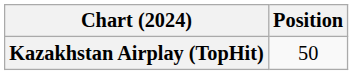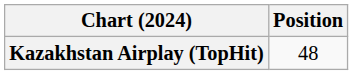Kazakhstan Airplay (TopHit) | Position: 50 -> 48
